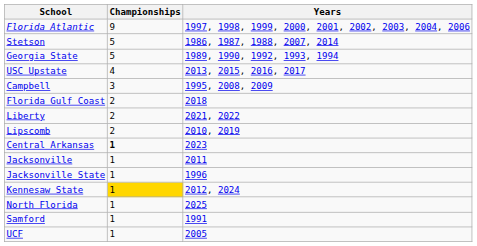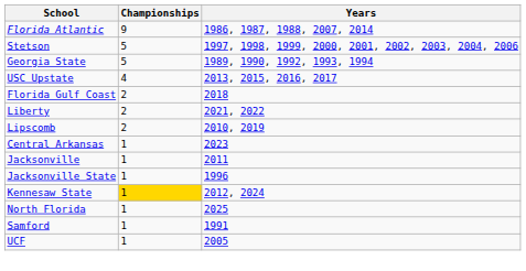Florida Atlantic | Years: 1997, 1998, 1999, 2000, 2001, 2002, 2003, 2004, 2006 -> 1986, 1987, 1988, 2007, 2014
Stetson | Years: 1986, 1987, 1988, 2007, 2014 -> 1997, 1998, 1999, 2000, 2001, 2002, 2003, 2004, 2006
- row: Campbell | 3 | 1995, 2008, 2009
Central Arkansas | Championships: bold -> normal
